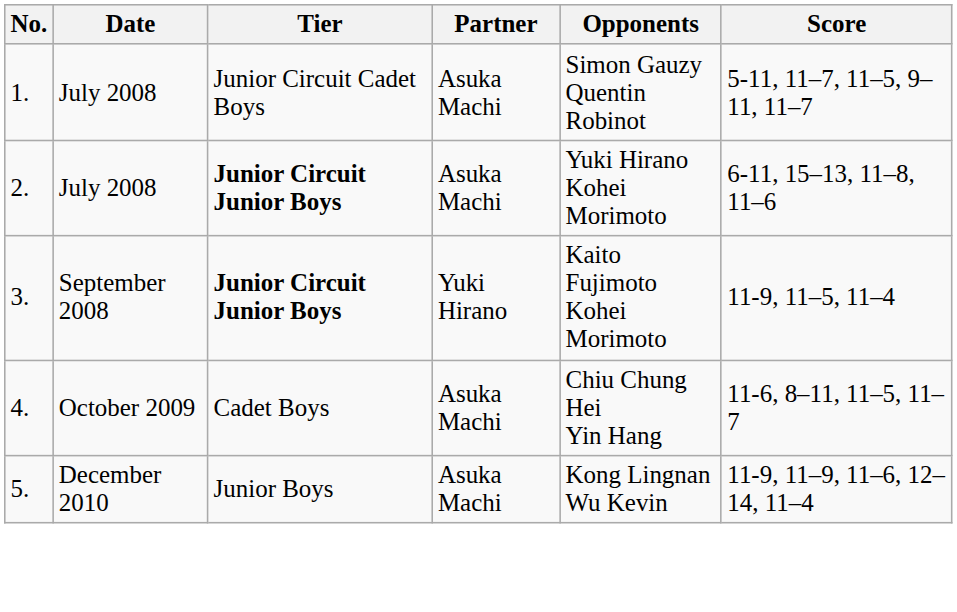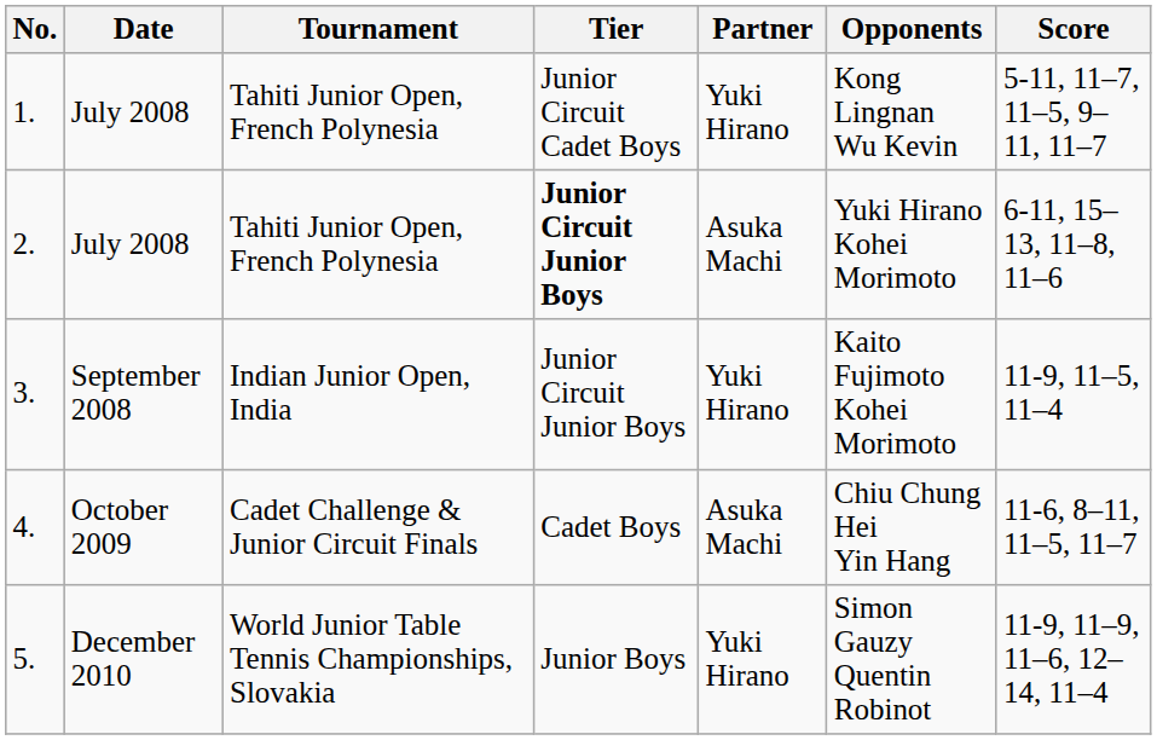+ column: Tournament | Tahiti Junior Open, French Polynesia | Tahiti Junior Open, French Polynesia | Indian Junior Open, India | Cadet Challenge & Junior Circuit Finals | World Junior Table Tennis Championships, Slovakia
1. | Partner: Asuka Machi -> Yuki Hirano
1. | Opponents: Simon Gauzy Quentin Robinot -> Kong Lingnan Wu Kevin
3. | Tier: bold -> normal
5. | Partner: Asuka Machi -> Yuki Hirano
5. | Opponents: Kong Lingnan Wu Kevin -> Simon Gauzy Quentin Robinot
